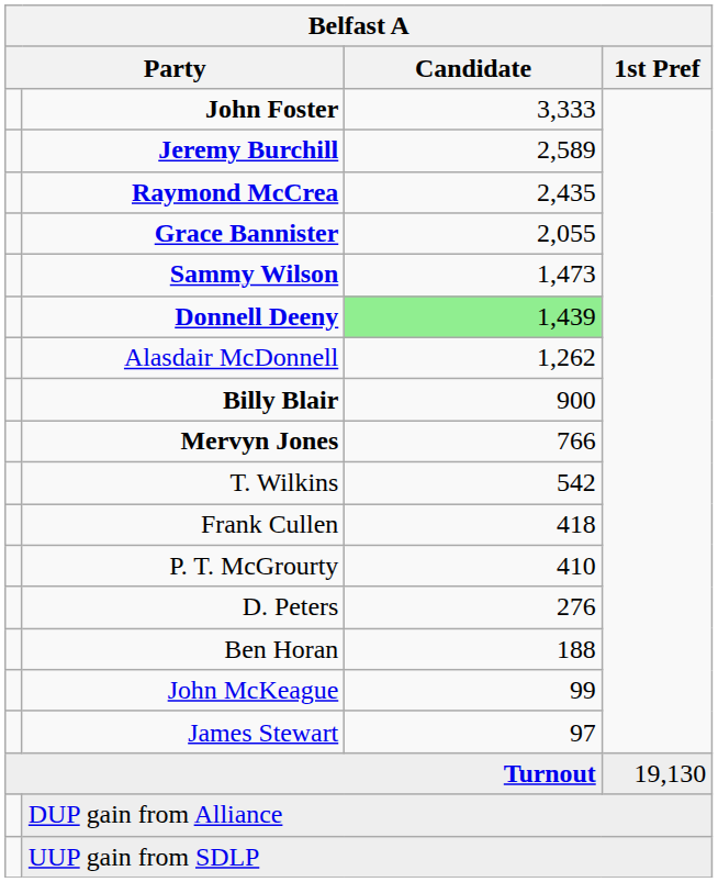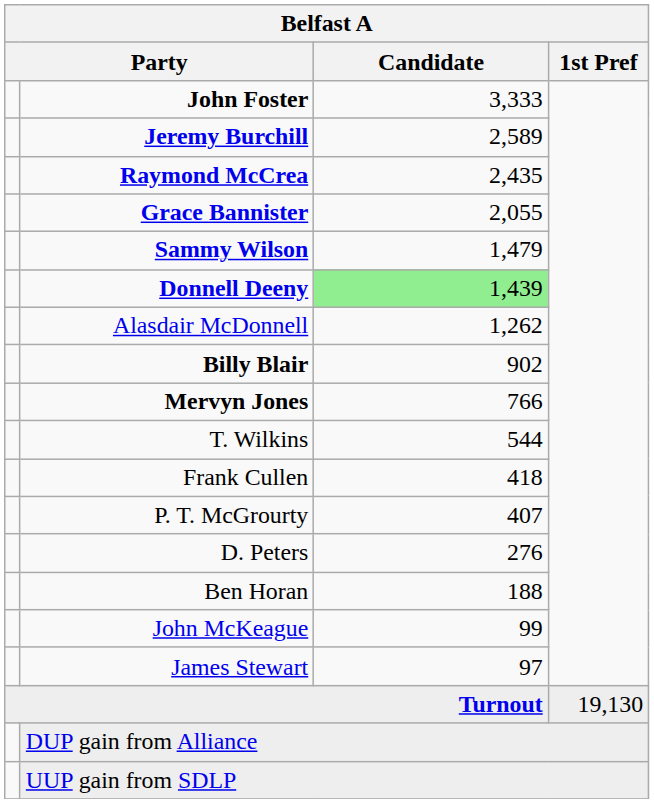Sammy Wilson | Candidate: 1,473 -> 1,479
Billy Blair | Candidate: 900 -> 902
T. Wilkins | Candidate: 542 -> 544
P. T. McGrourty | Candidate: 410 -> 407
